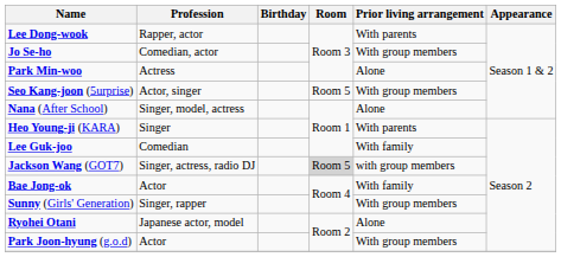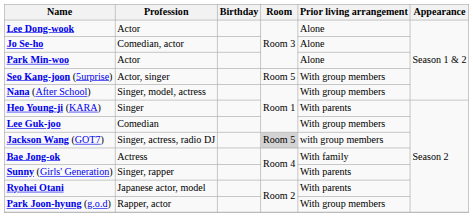Lee Dong-wook | Profession: Rapper, actor -> Actor
Lee Dong-wook | Prior living arrangement: With parents -> Alone
Jo Se-ho | Prior living arrangement: With group members -> Alone
Park Min-woo | Profession: Actress -> Actor
Nana (After School) | Prior living arrangement: Alone -> With group members
Lee Guk-joo | Prior living arrangement: With family -> With group members
Bae Jong-ok | Profession: Actor -> Actress
Sunny (Girls' Generation) | Prior living arrangement: With group members -> With parents
Ryohei Otani | Prior living arrangement: Alone -> With parents
Park Joon-hyung (g.o.d) | Profession: Actor -> Rapper, actor
